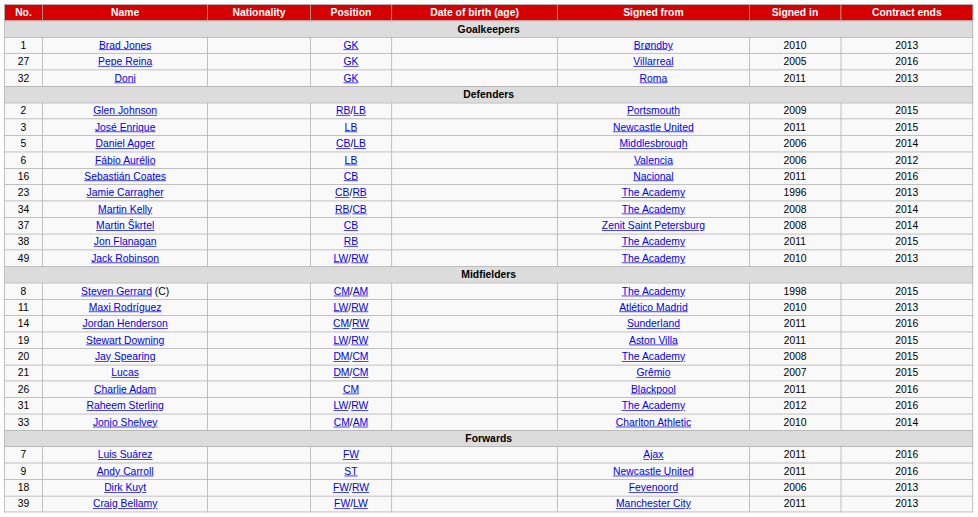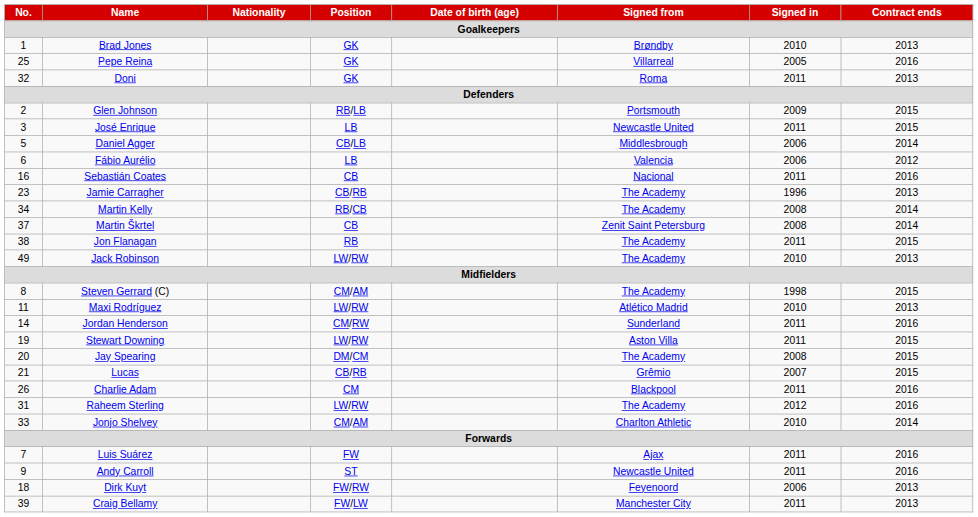Pepe Reina | No.: 27 -> 25
Lucas | Position: DM/CM -> CB/RB
